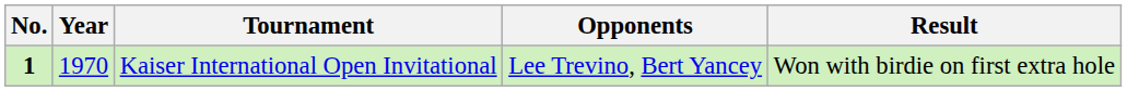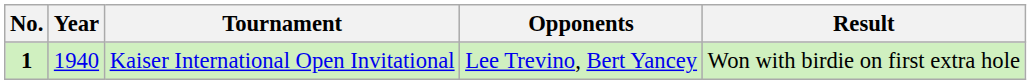Kaiser International Open Invitational | Year: 1970 -> 1940
